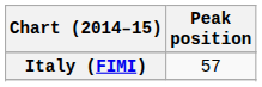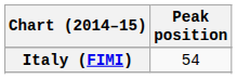Italy (FIMI) | Peak position: 57 -> 54
